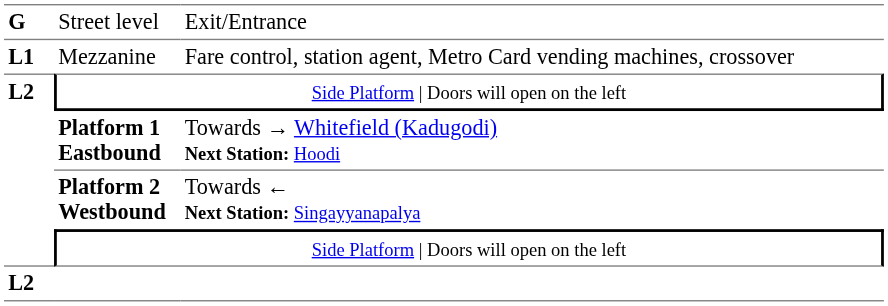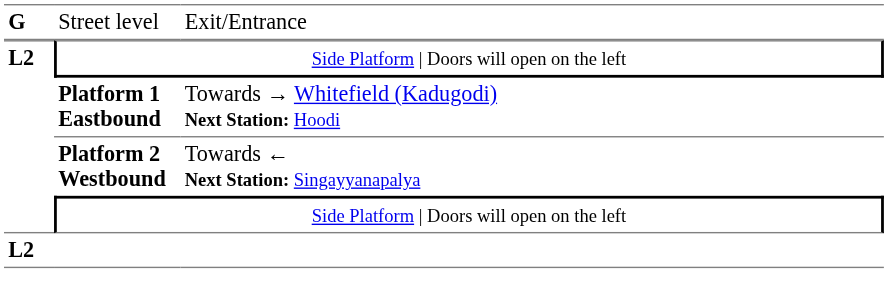- row: L1 | Mezzanine | Fare control, station agent, Metro Card vending machines, crossover
